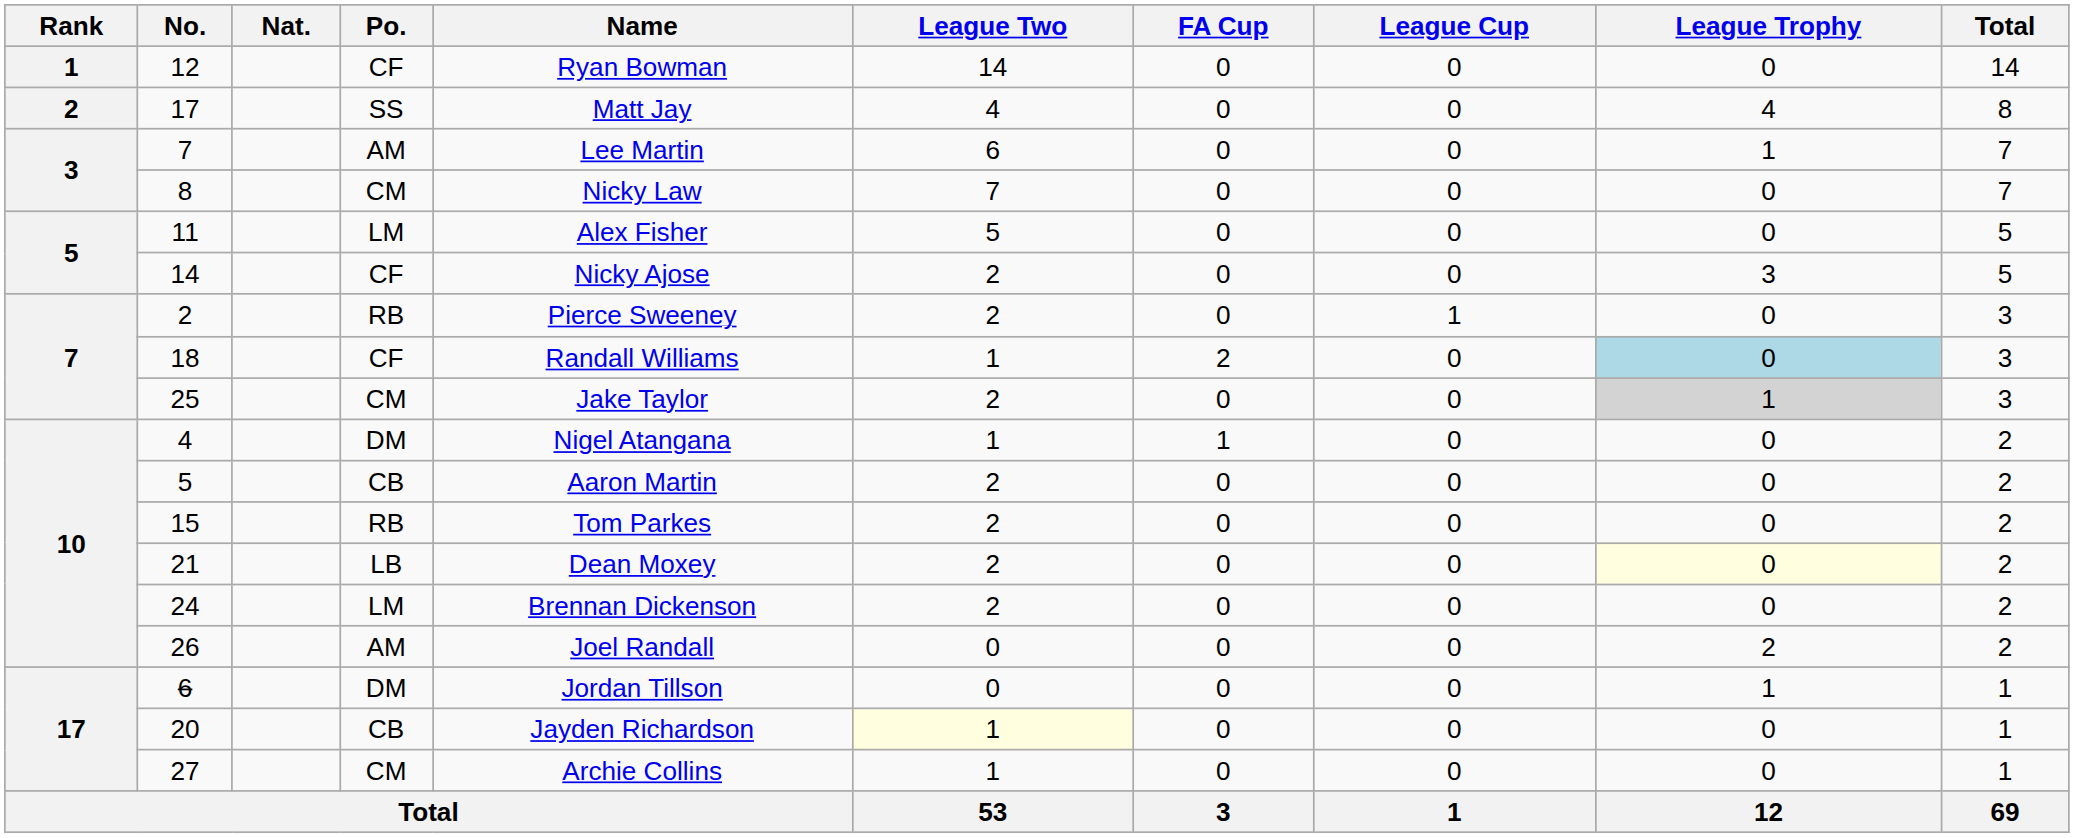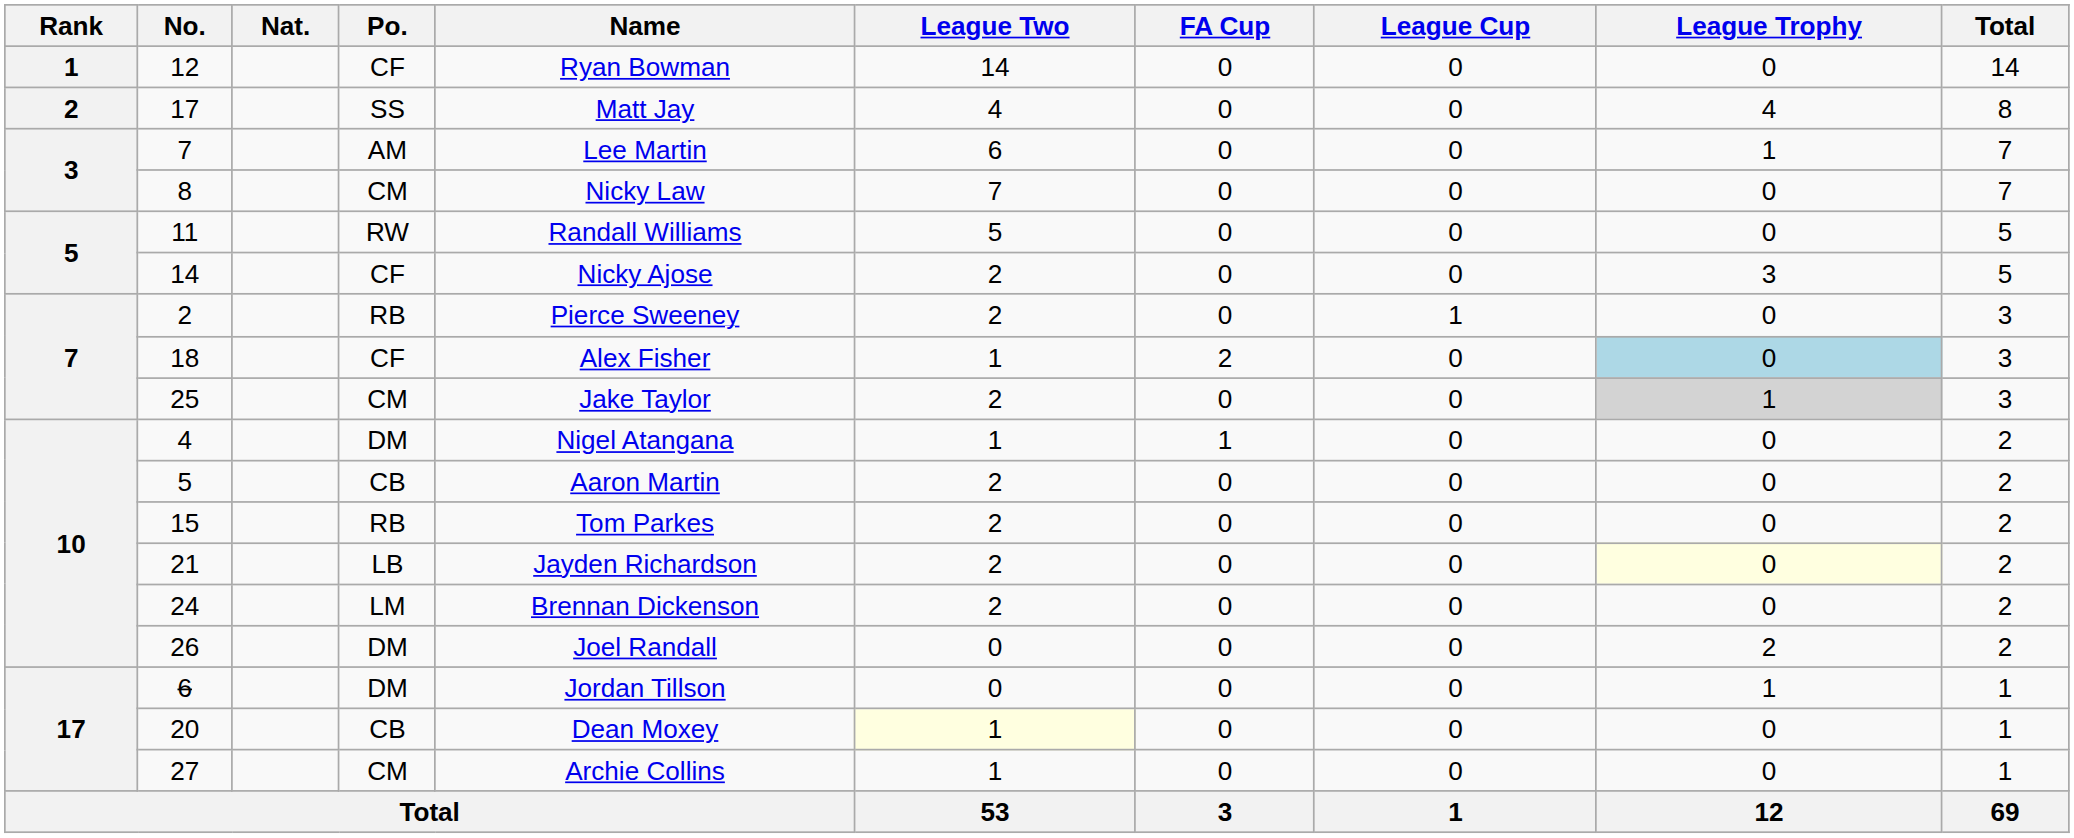11 | Po.: LM -> RW
11 | Name: Alex Fisher -> Randall Williams
18 | Name: Randall Williams -> Alex Fisher
21 | Name: Dean Moxey -> Jayden Richardson
26 | Po.: AM -> DM
20 | Name: Jayden Richardson -> Dean Moxey
